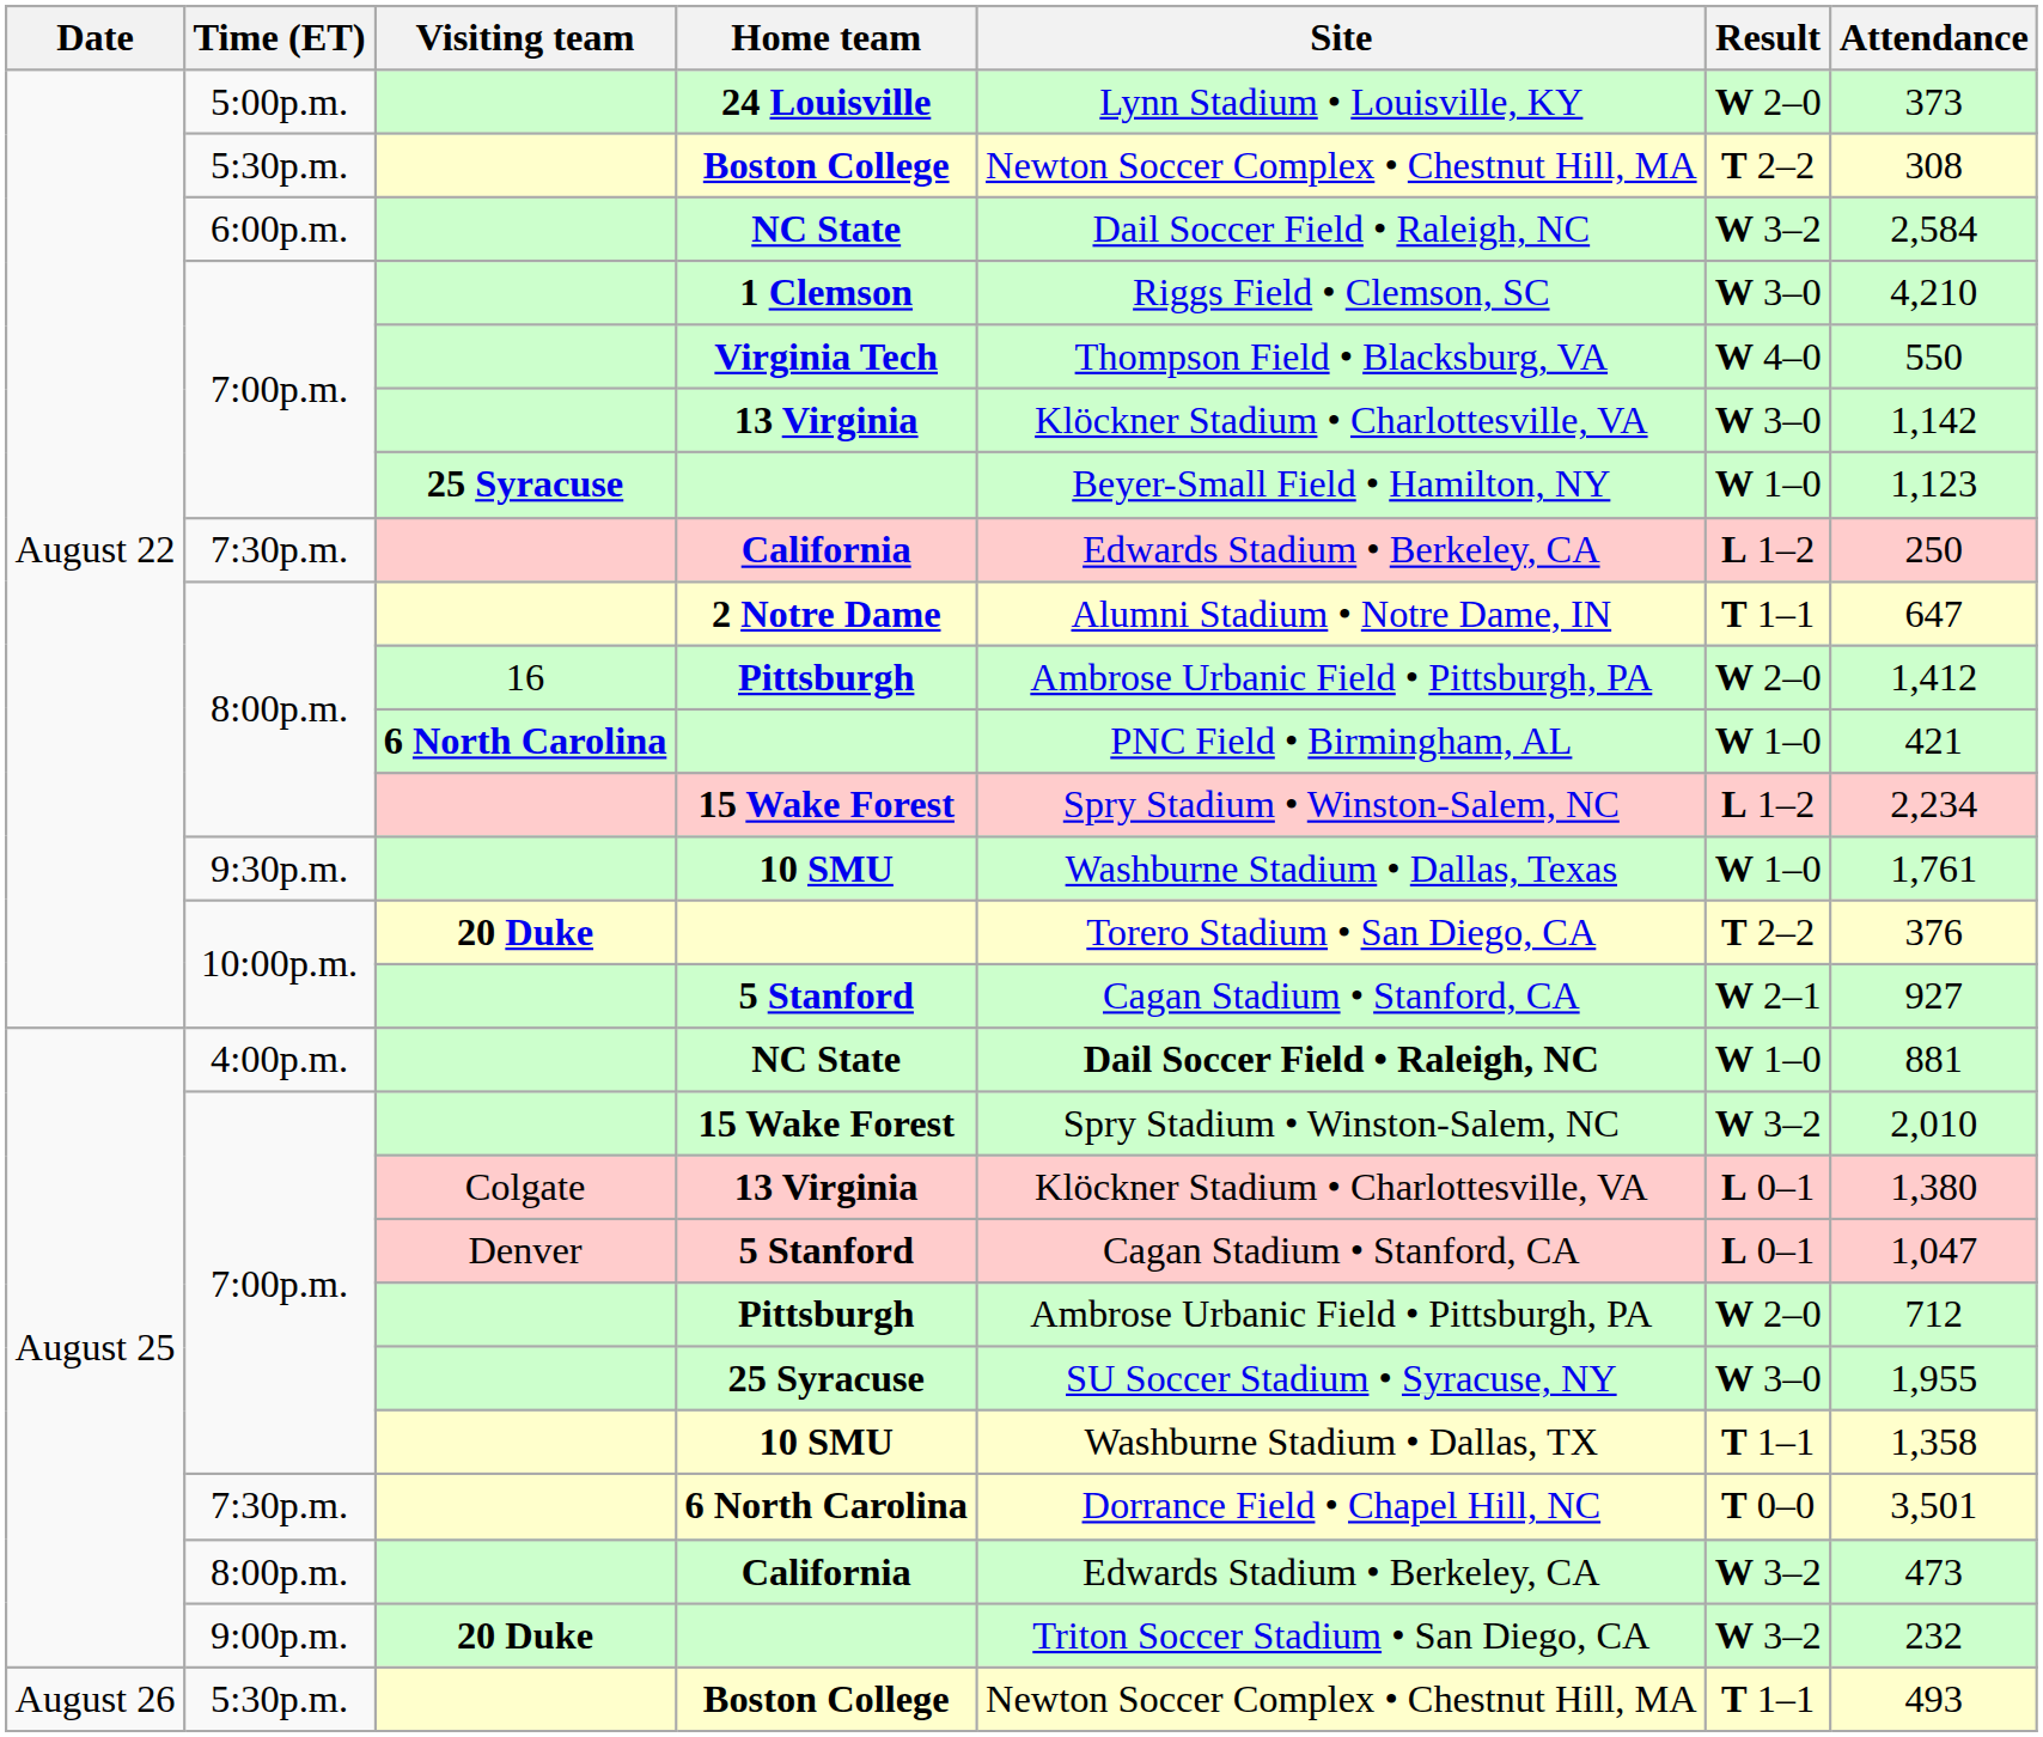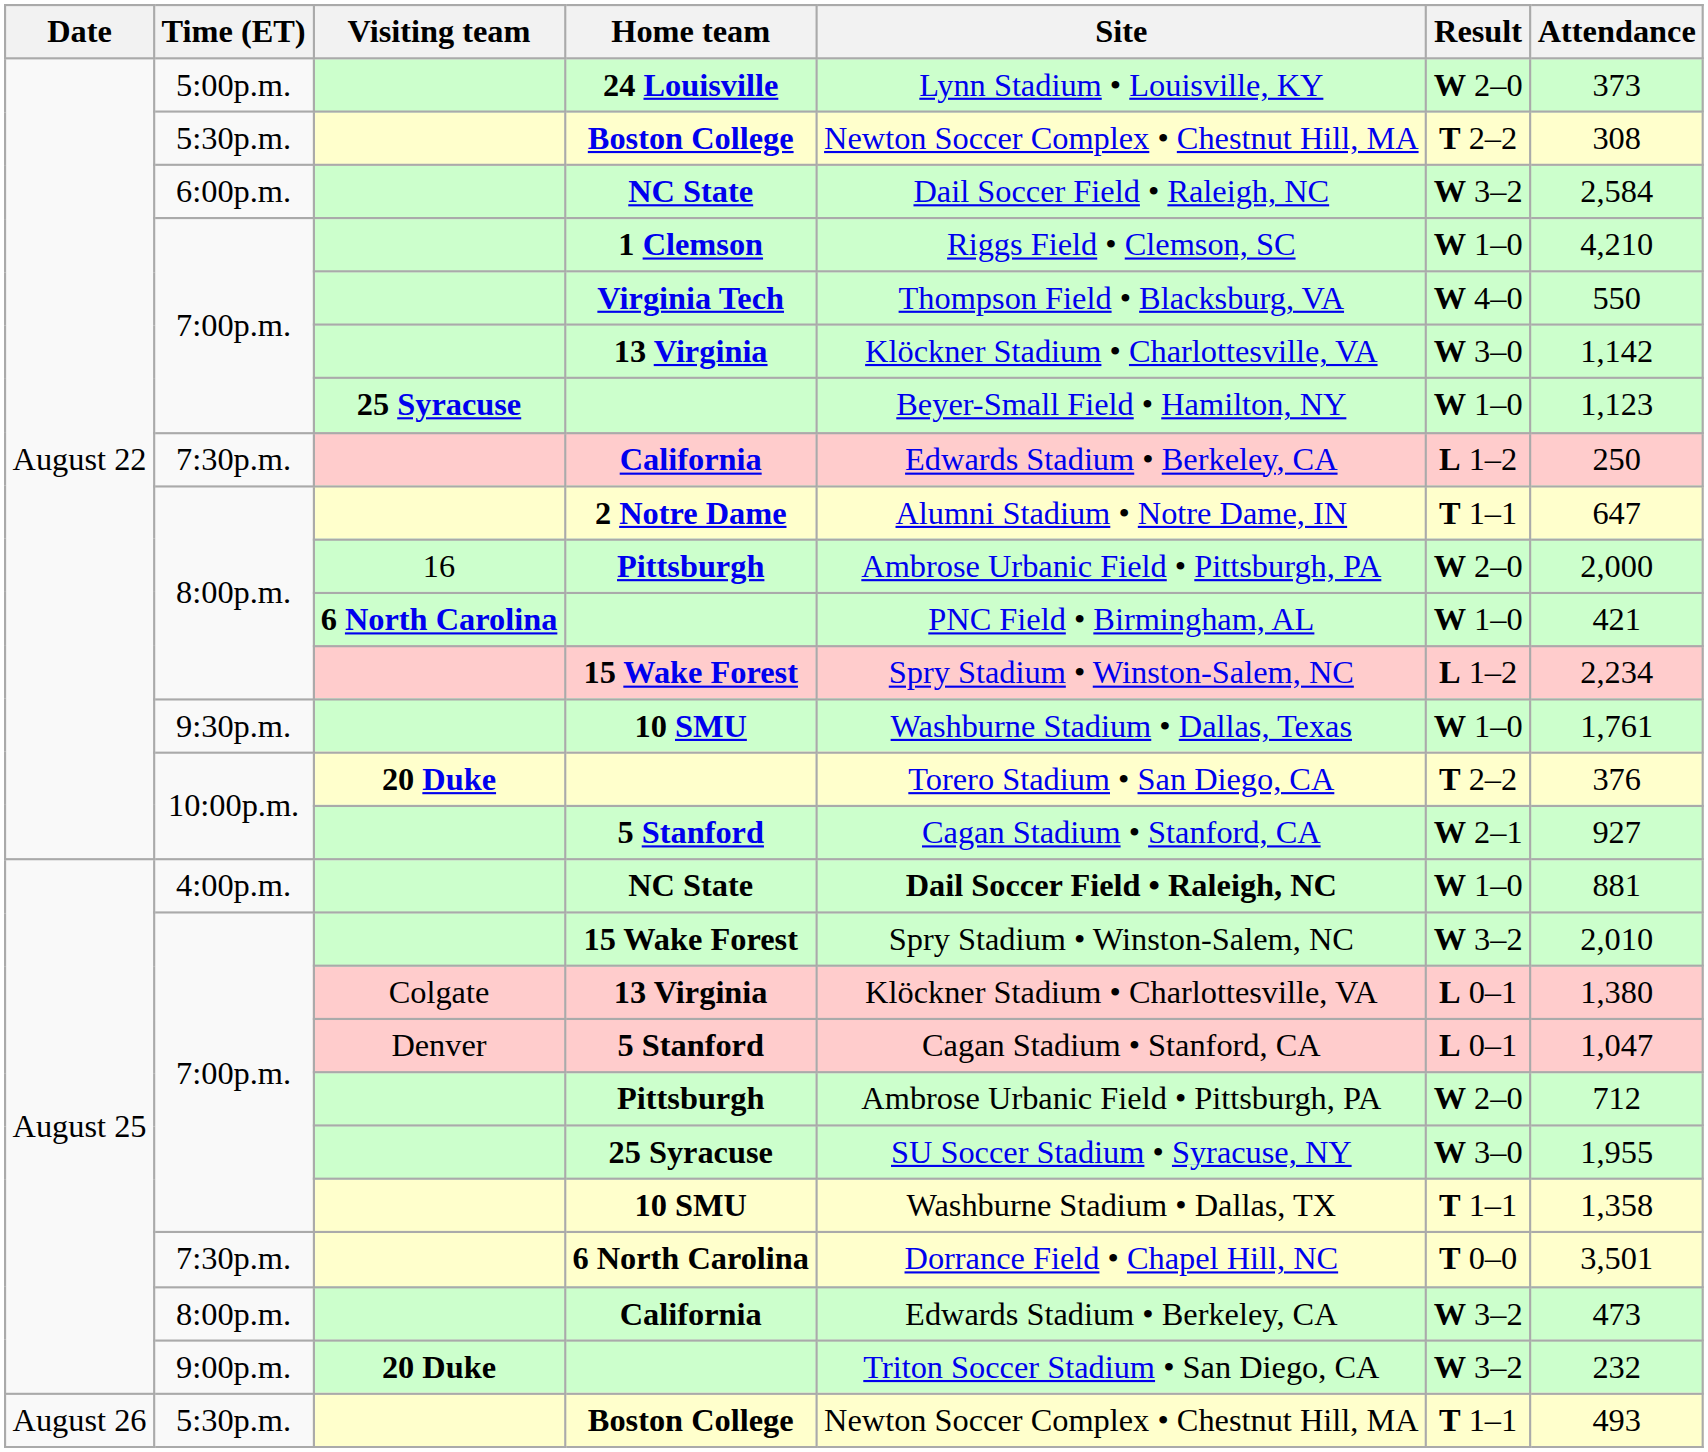1 Clemson | Result: W 3–0 -> W 1–0
8:00p.m. / Pittsburgh | Attendance: 1,412 -> 2,000
